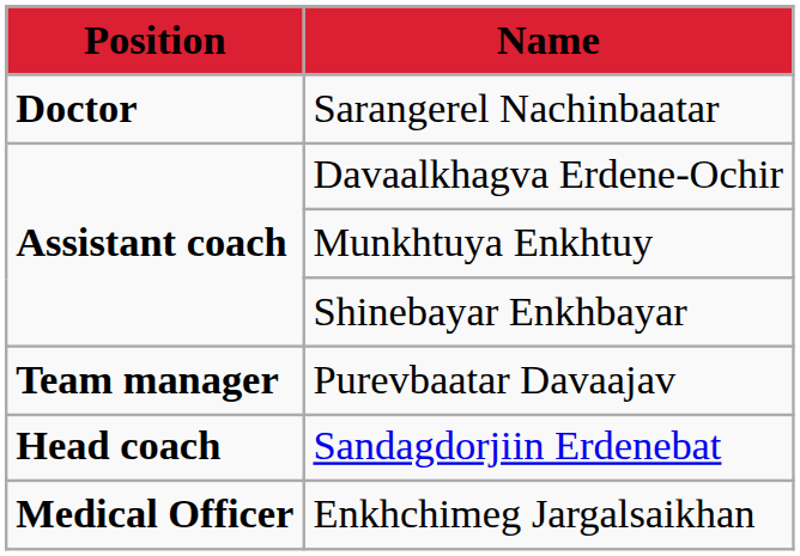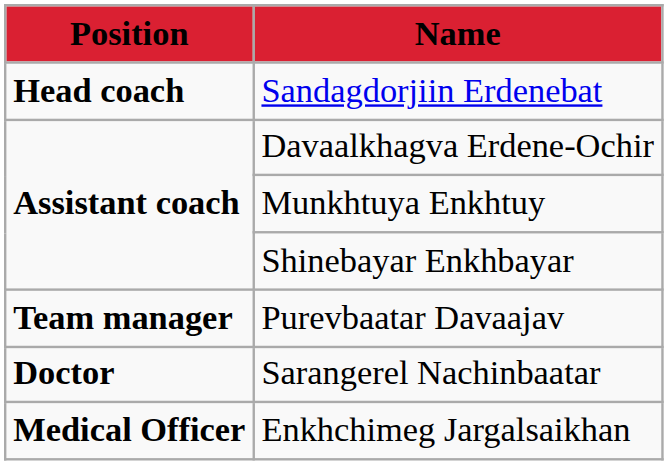rows swapped: Sandagdorjiin Erdenebat <-> Sarangerel Nachinbaatar
